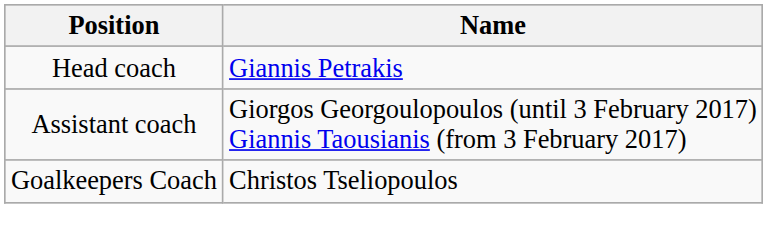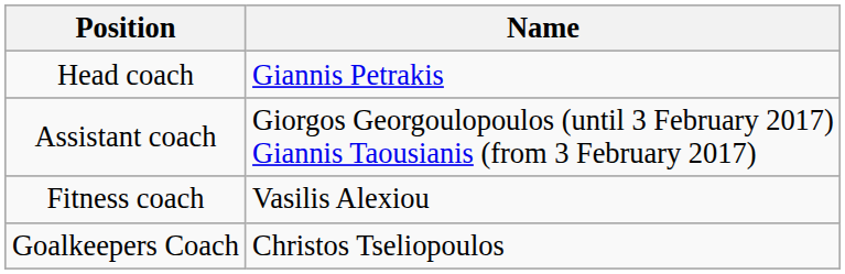+ row: Fitness coach | Vasilis Alexiou
